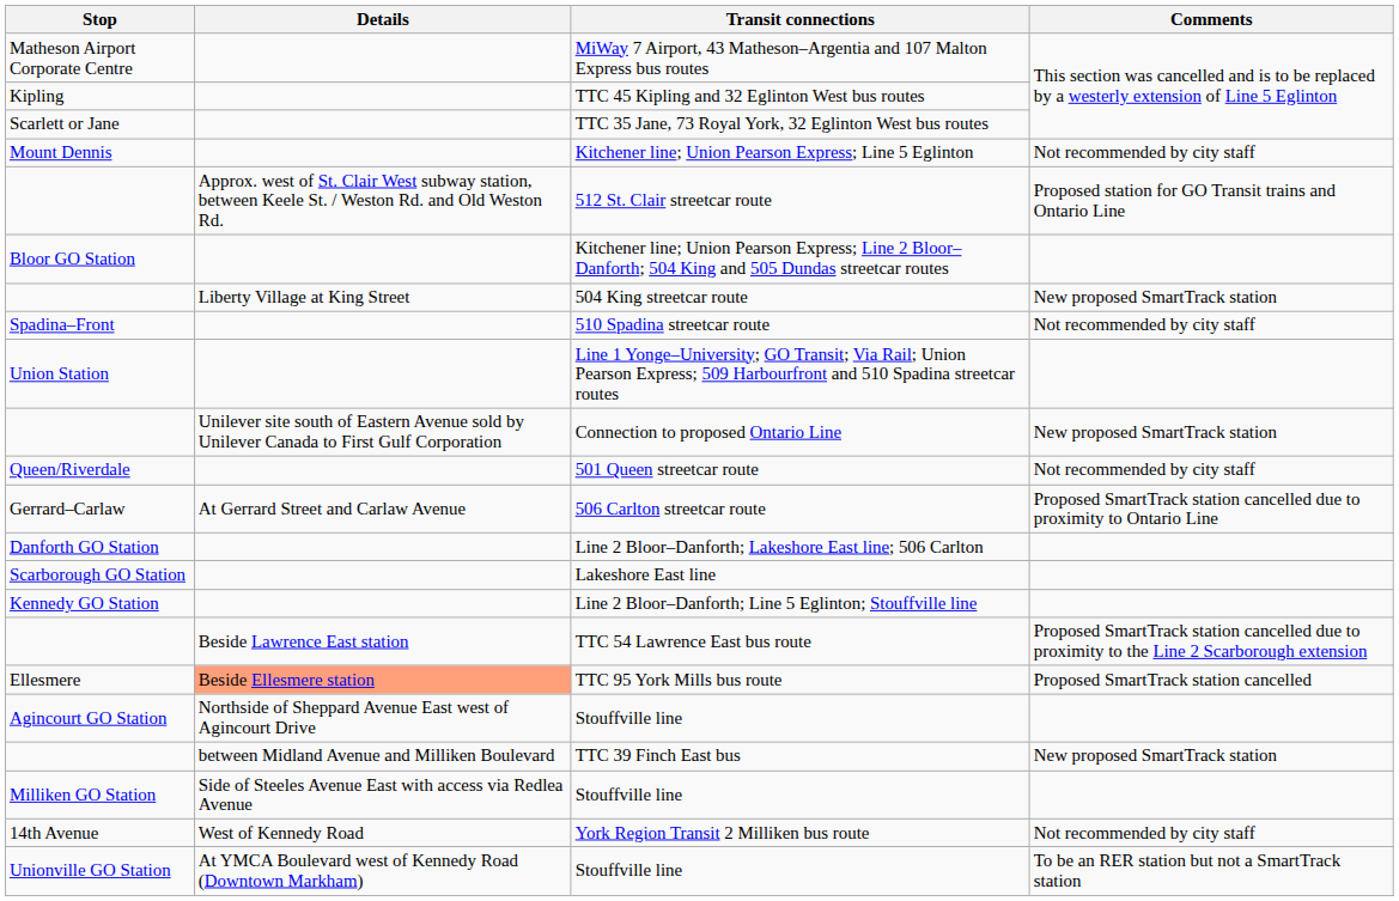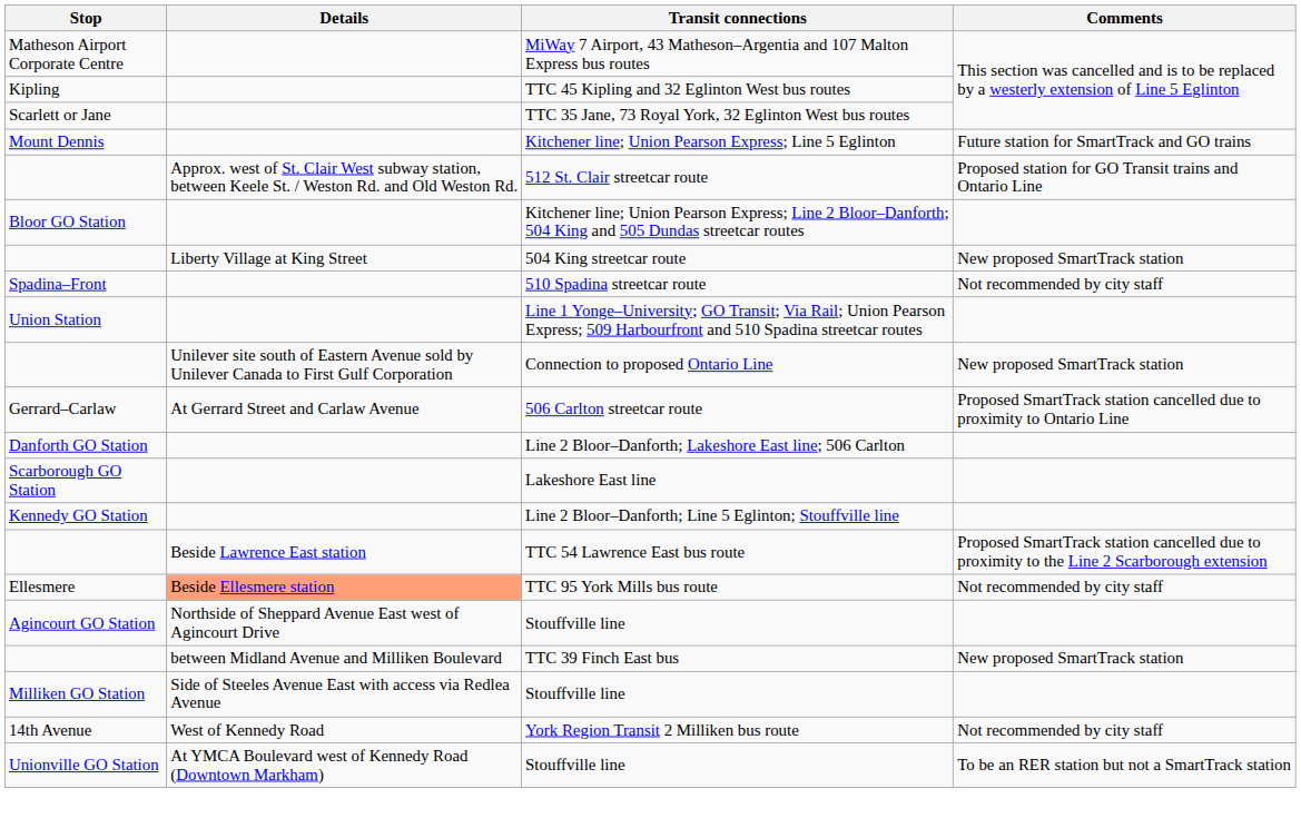Kitchener line; Union Pearson Express; Line 5 Eglinton | Comments: Not recommended by city staff -> Future station for SmartTrack and GO trains
- row: Queen/Riverdale | 501 Queen streetcar route | Not recommended by city staff
TTC 95 York Mills bus route | Comments: Proposed SmartTrack station cancelled -> Not recommended by city staff
